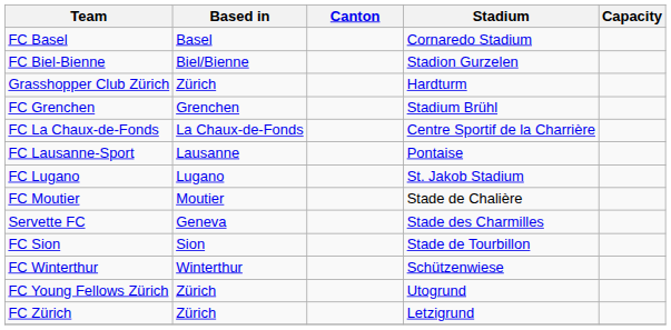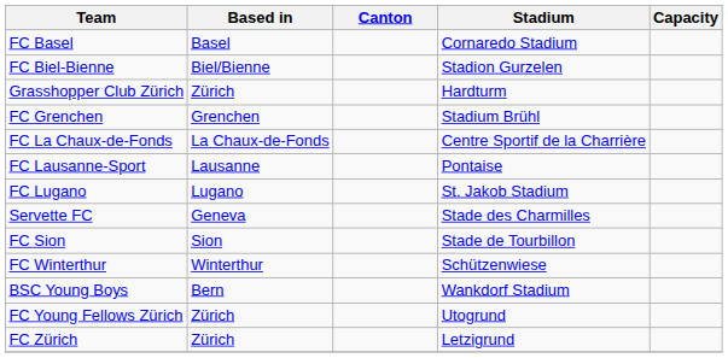- row: FC Moutier | Moutier | Stade de Chalière
+ row: BSC Young Boys | Bern | Wankdorf Stadium
